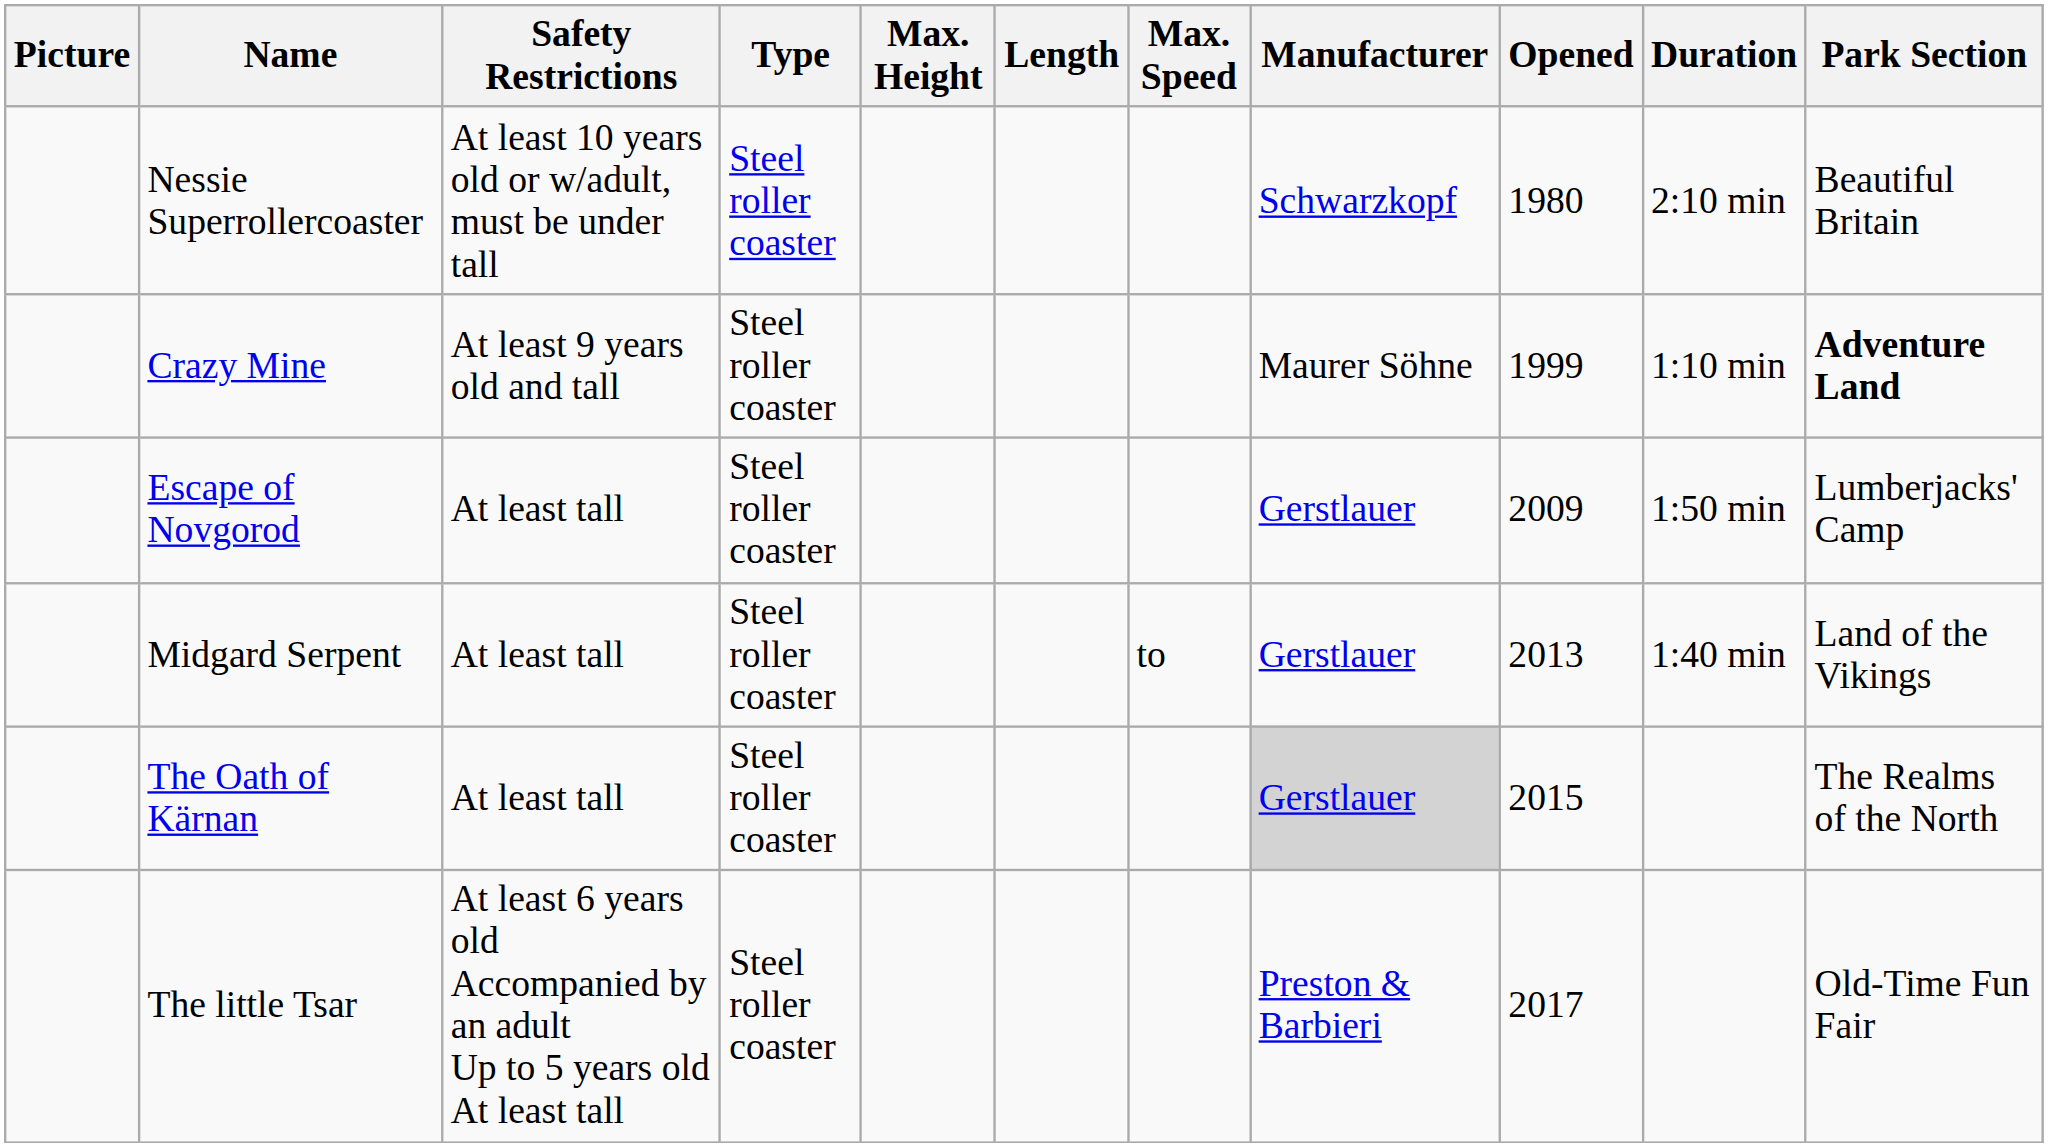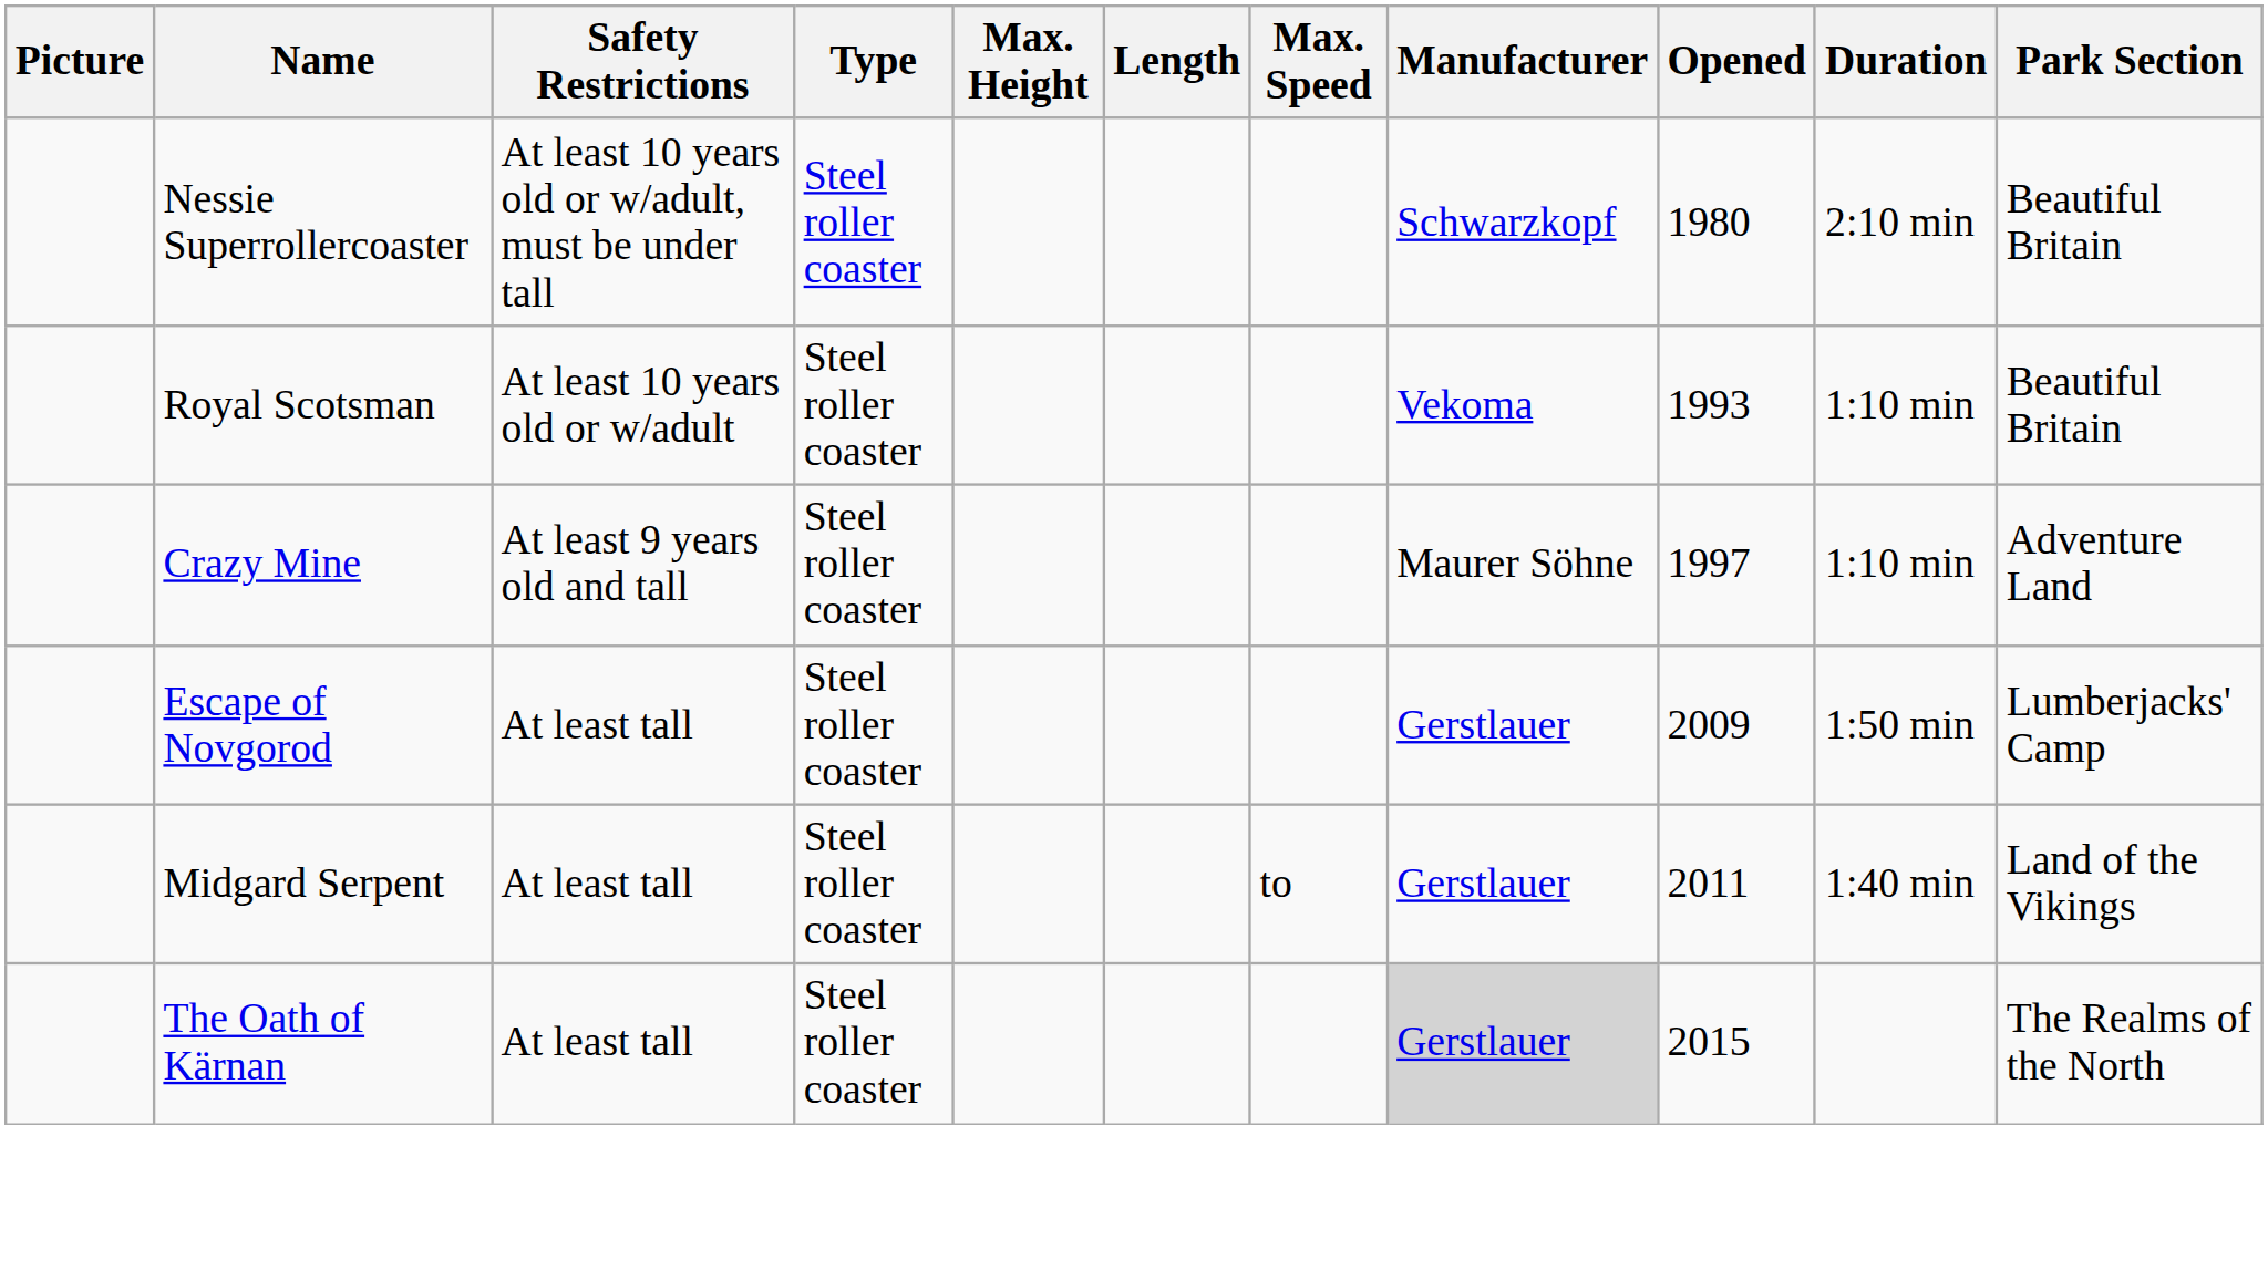+ row: Royal Scotsman | At least 10 years old or w/adult | Steel roller coaster | Vekoma | 1993 | 1:10 min | Beautiful Britain
Crazy Mine | Opened: 1999 -> 1997
Crazy Mine | Park Section: bold -> normal
Midgard Serpent | Opened: 2013 -> 2011
- row: The little Tsar | At least 6 years old Accompanied by an adult Up to 5 years old At least tall | Steel roller coaster | Preston & Barbieri | 2017 | Old-Time Fun Fair
